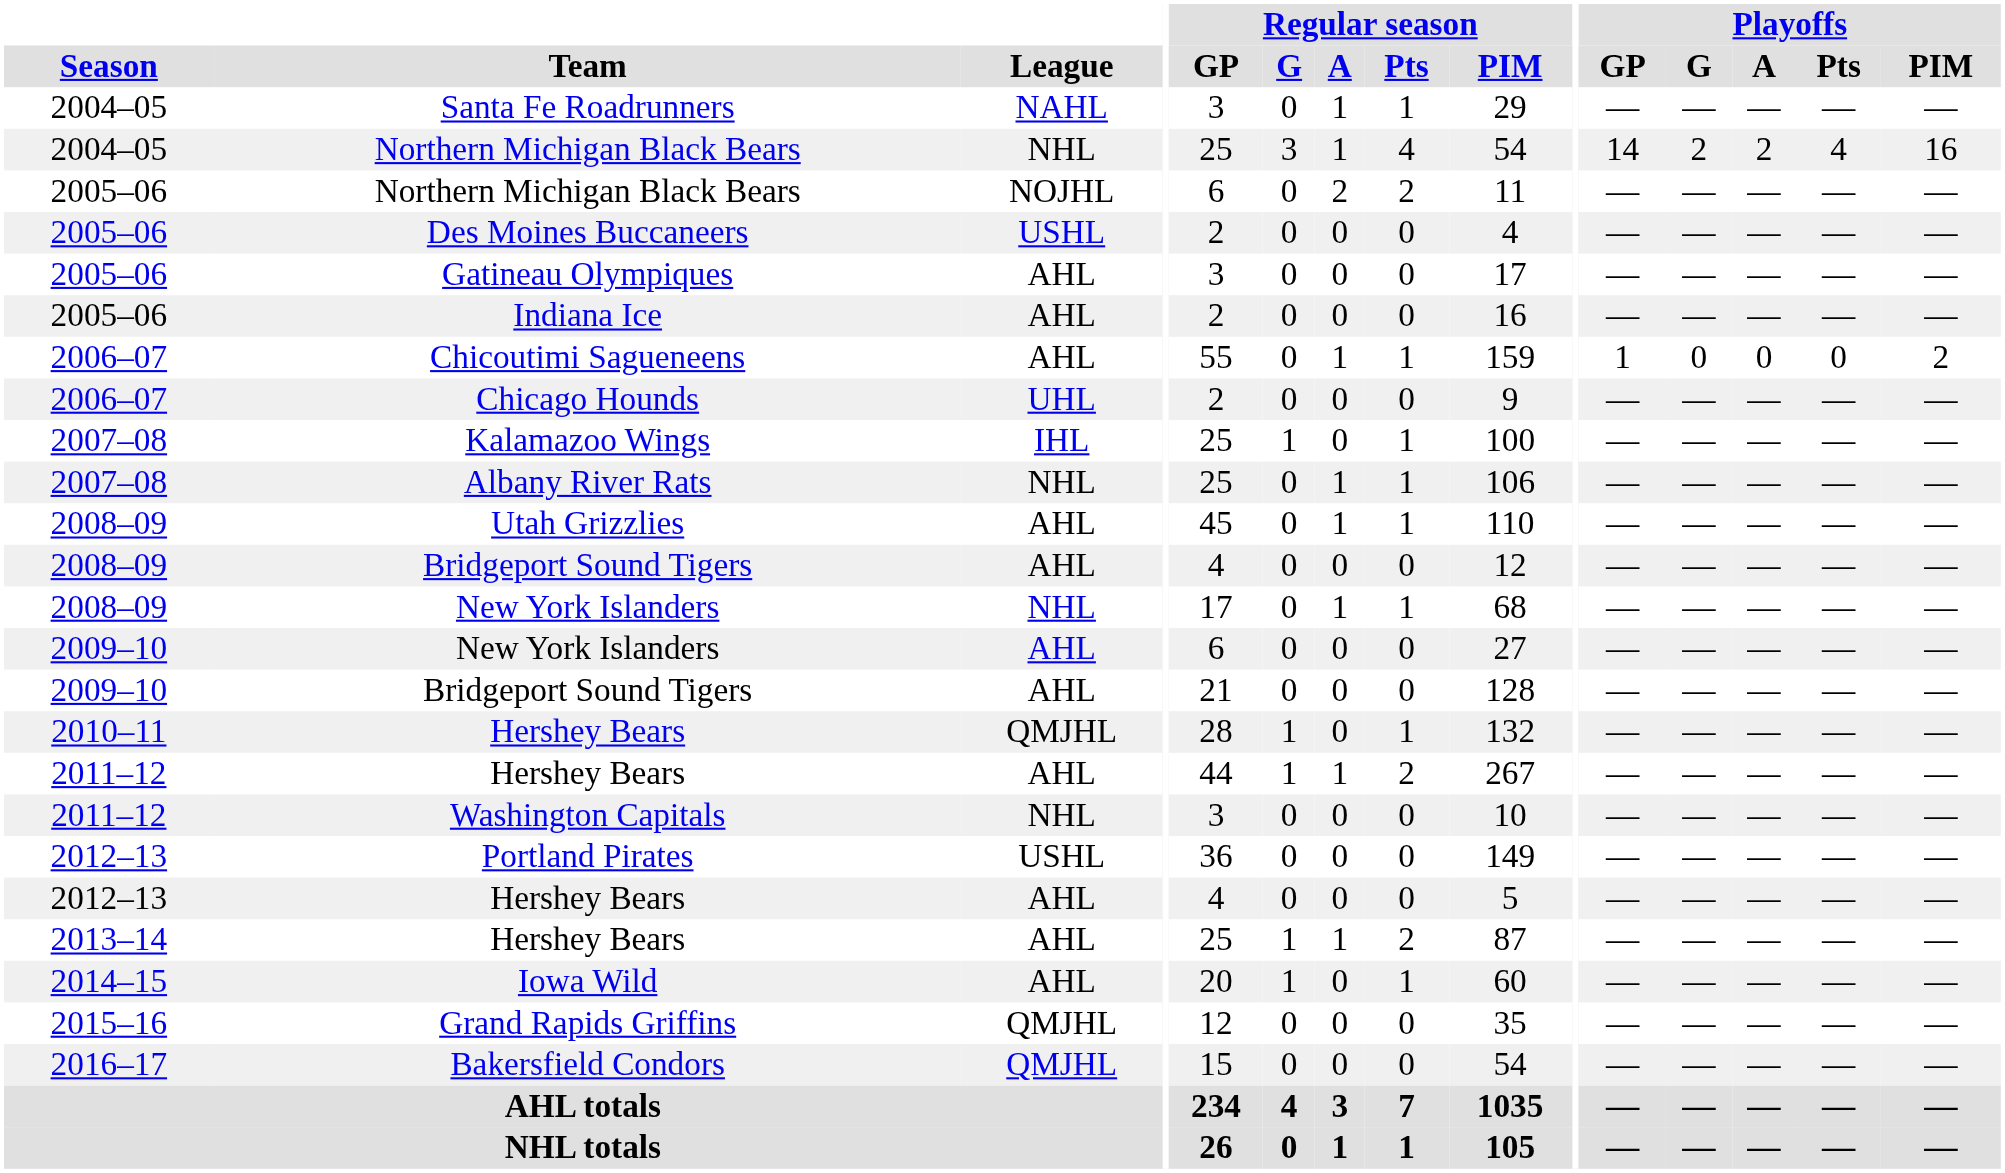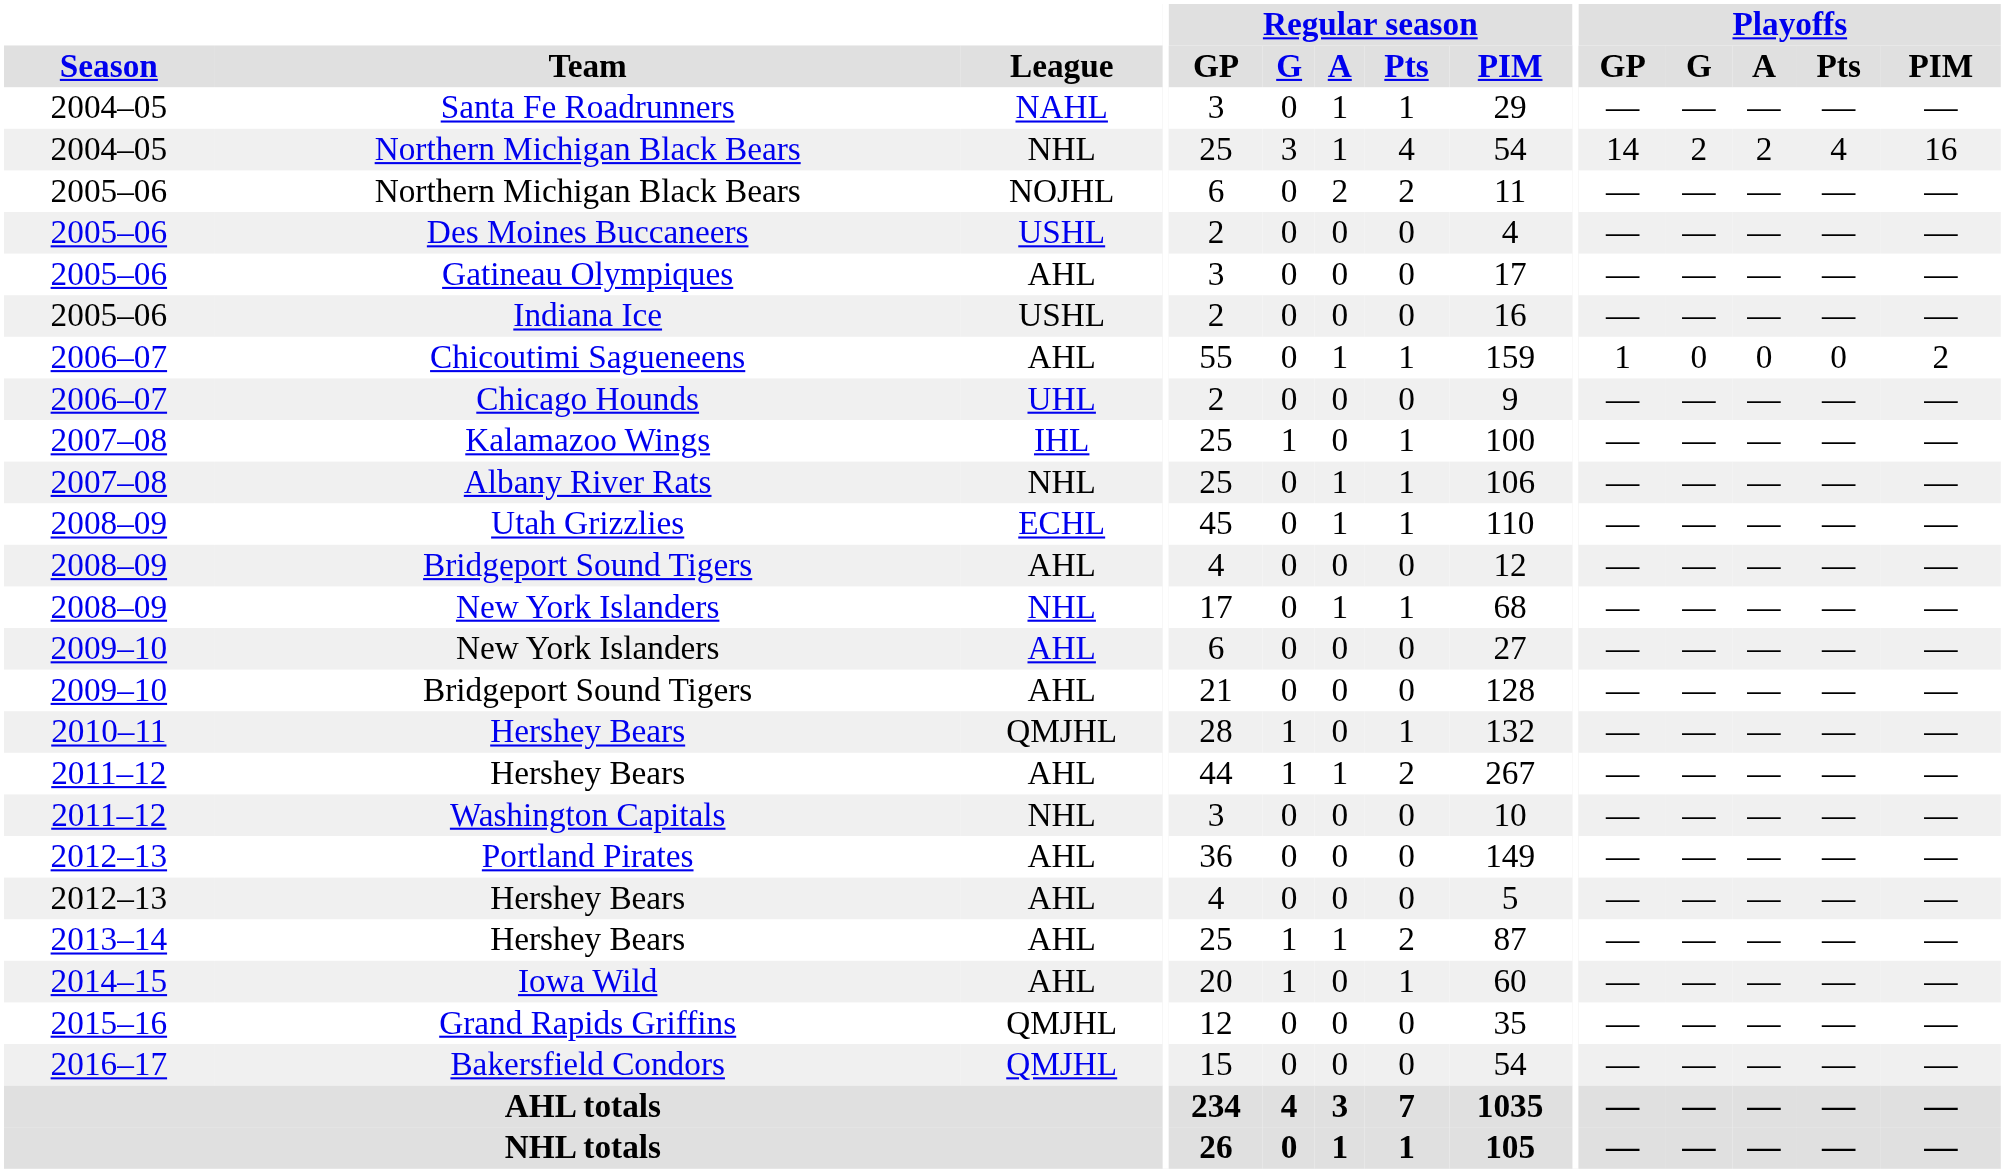Indiana Ice | League: AHL -> USHL
Utah Grizzlies | League: AHL -> ECHL
Portland Pirates | League: USHL -> AHL
